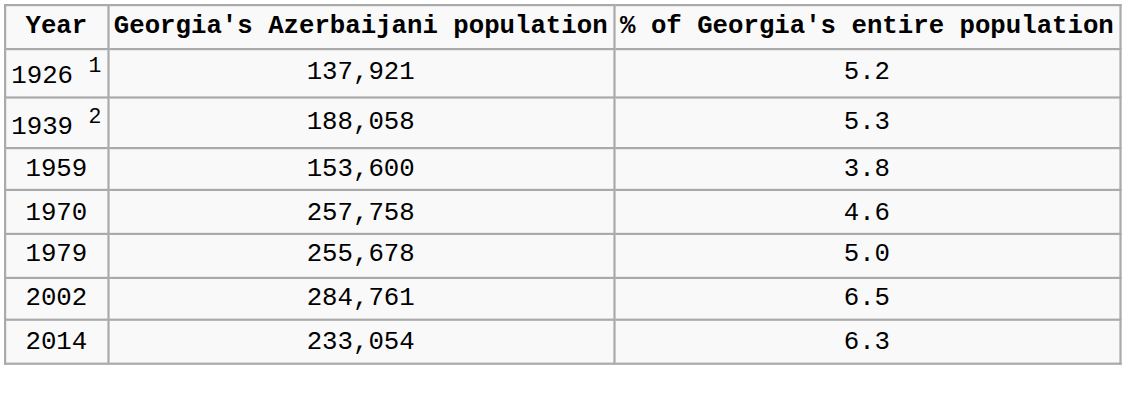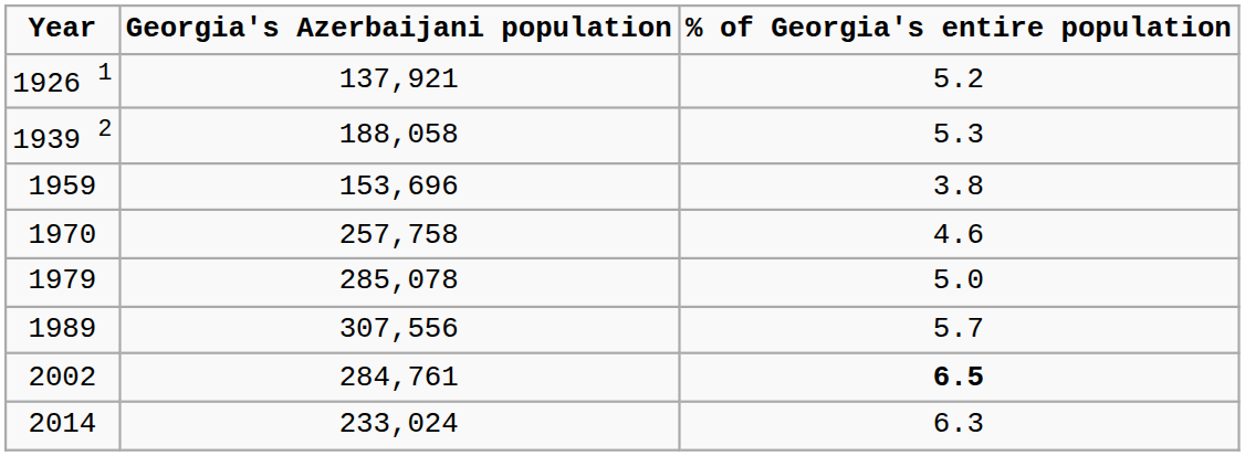1959 | Georgia's Azerbaijani population: 153,600 -> 153,696
1979 | Georgia's Azerbaijani population: 255,678 -> 285,078
+ row: 1989 | 307,556 | 5.7
2002 | % of Georgia's entire population: normal -> bold
2014 | Georgia's Azerbaijani population: 233,054 -> 233,024
